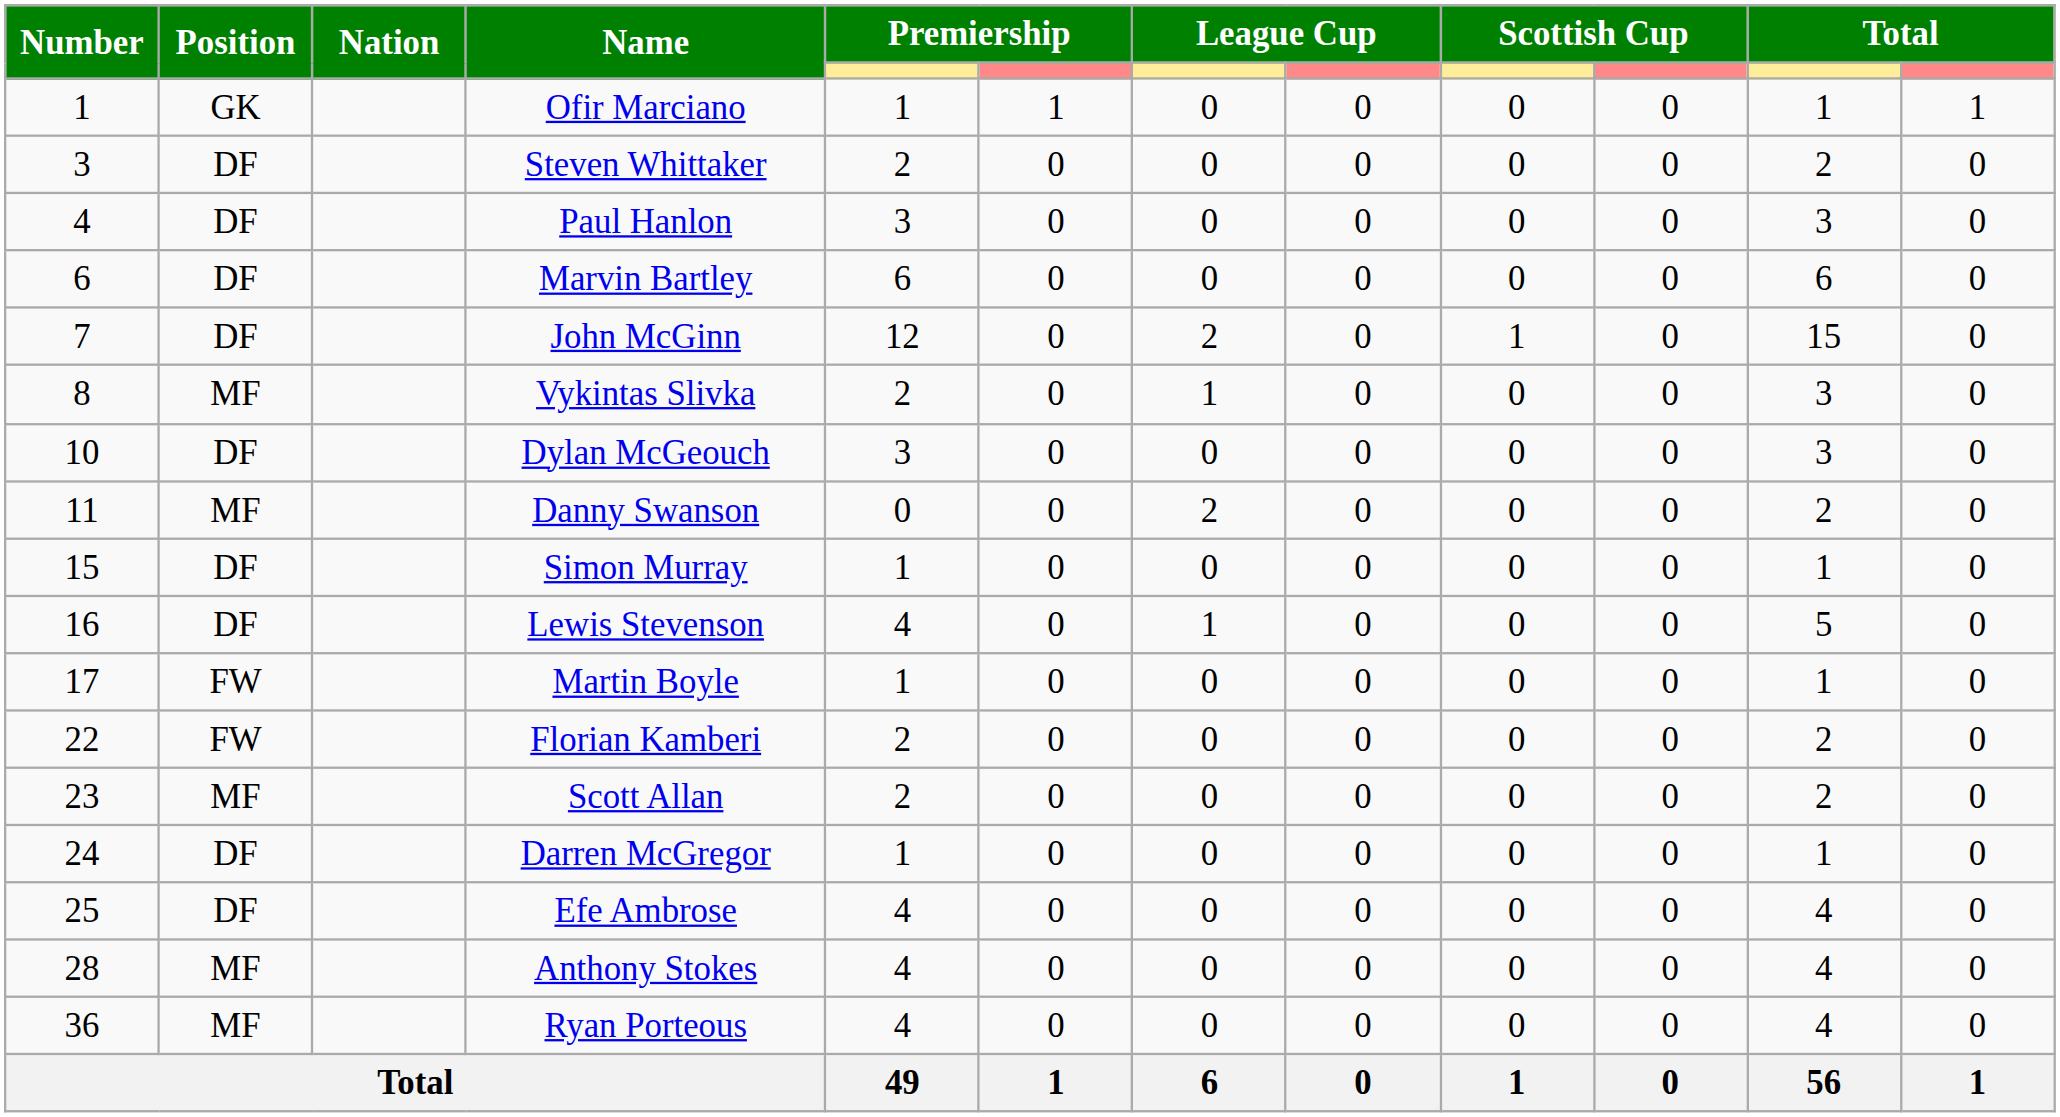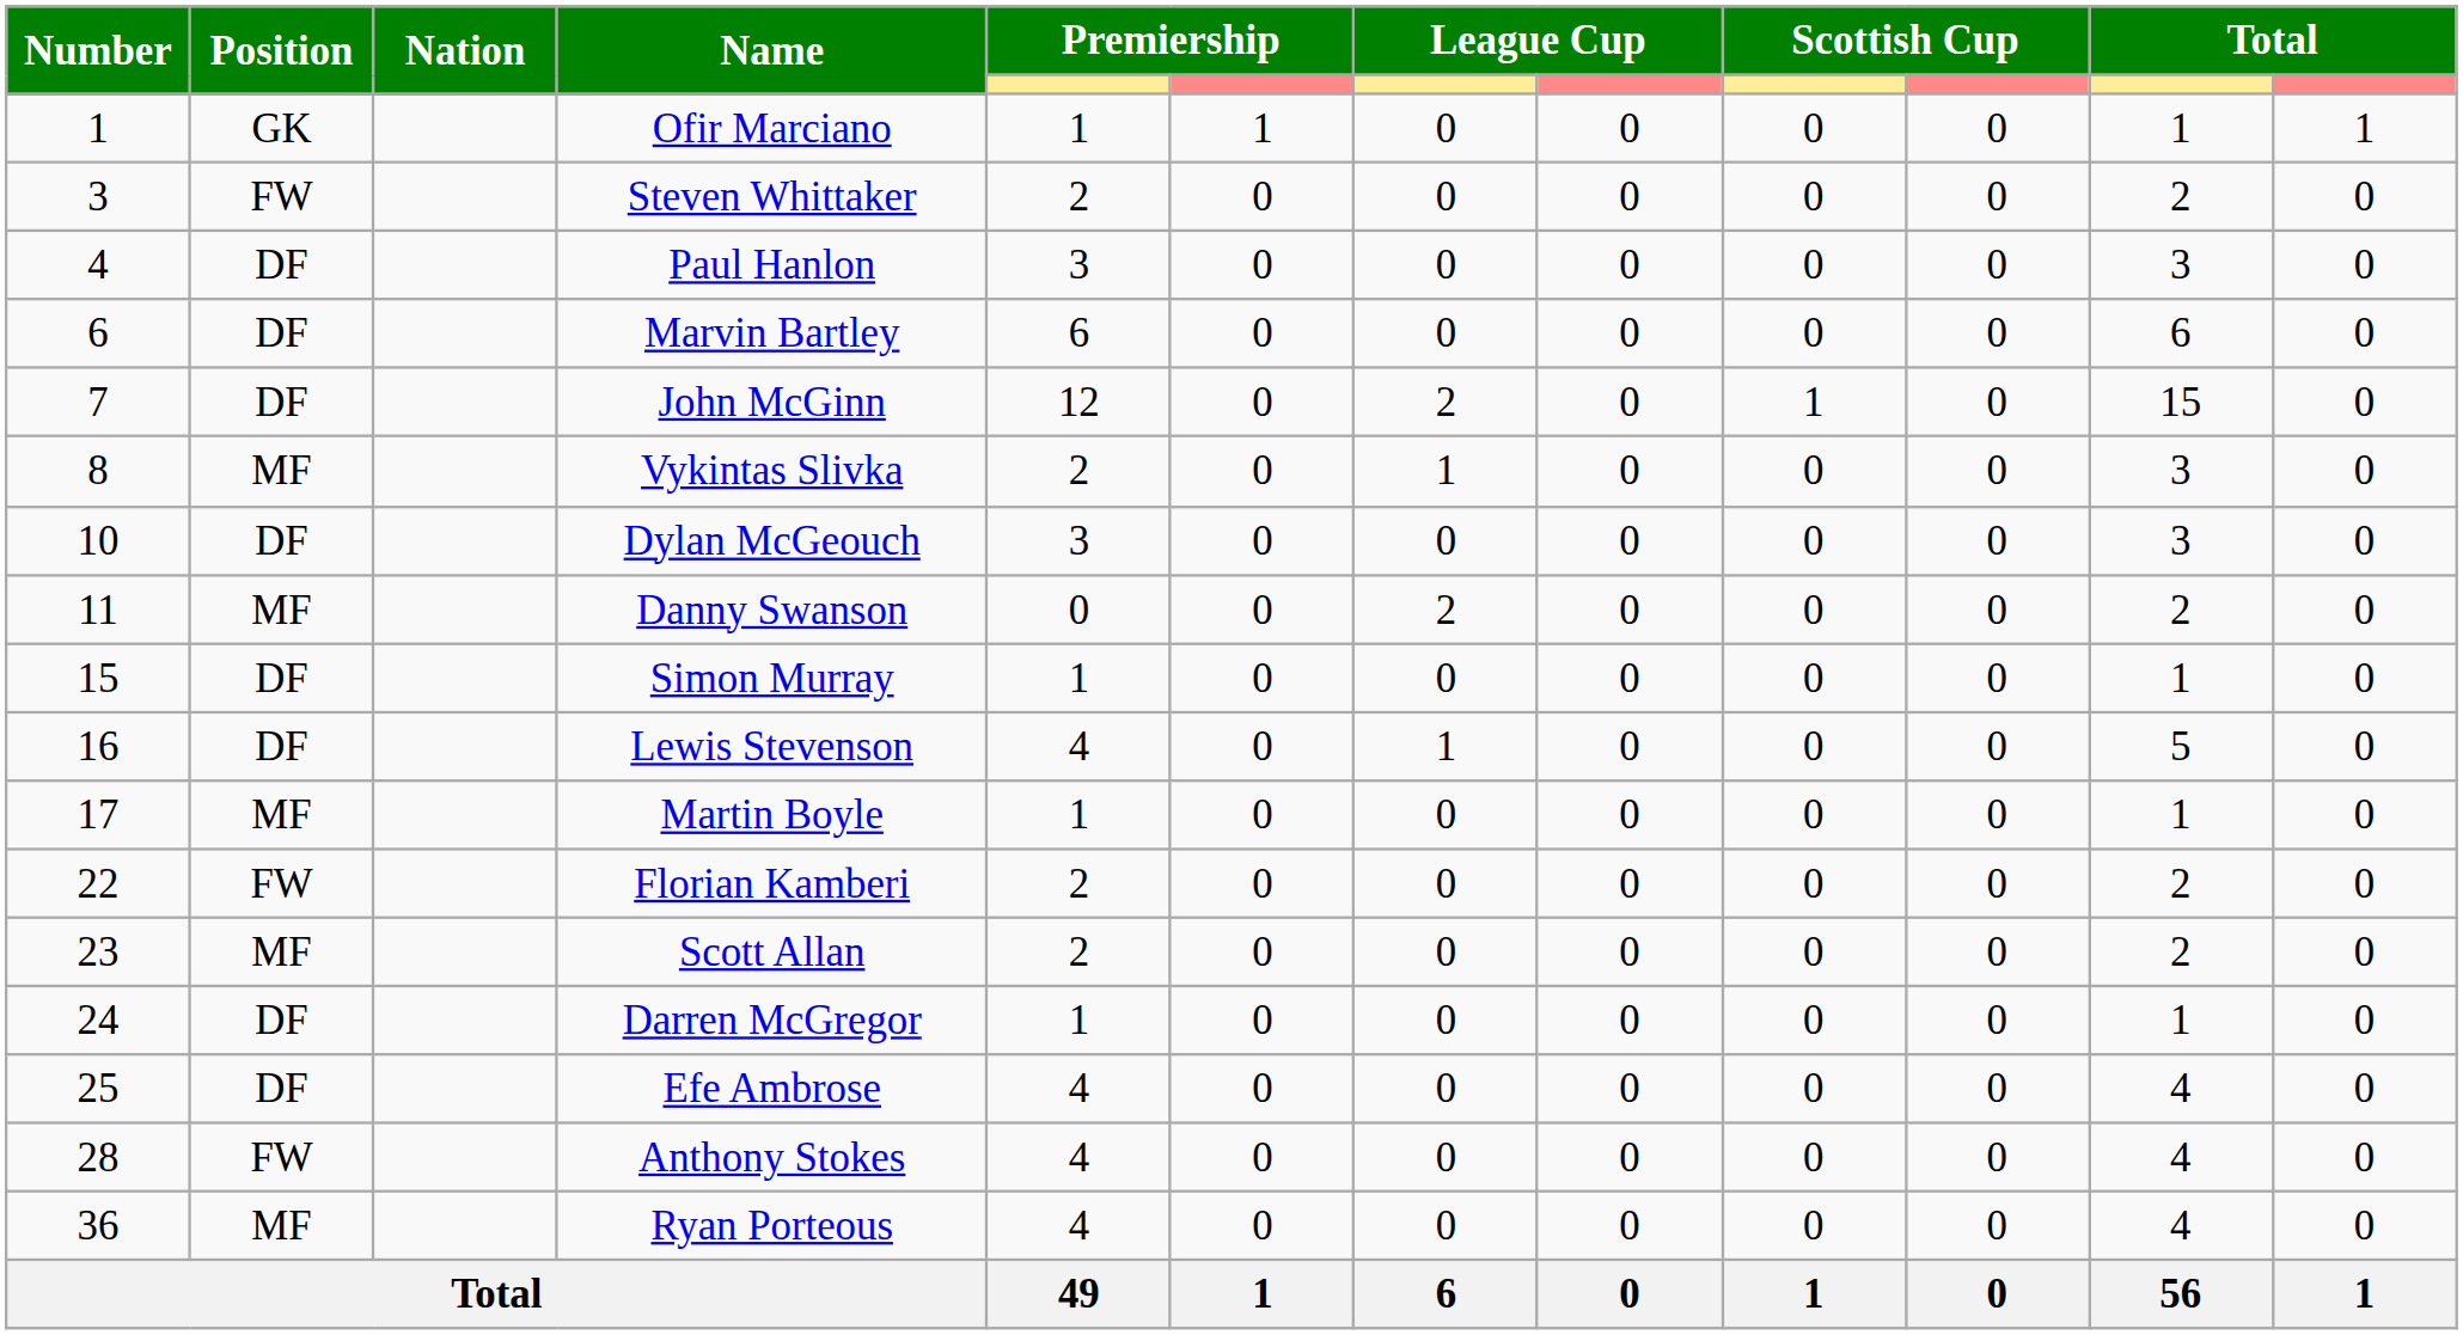Steven Whittaker | Position: DF -> FW
Martin Boyle | Position: FW -> MF
Anthony Stokes | Position: MF -> FW
